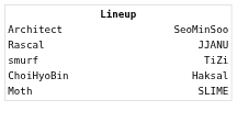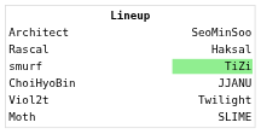Rascal | column 3: JJANU -> Haksal
smurf | column 3: no background -> lightgreen background
ChoiHyoBin | column 3: Haksal -> JJANU
+ row: Viol2t | Twilight
